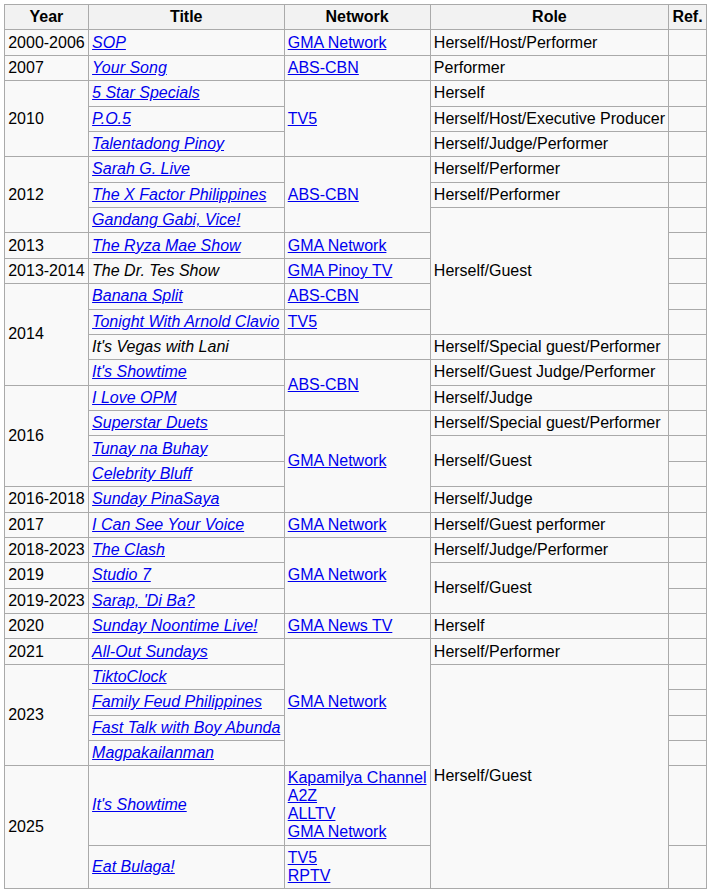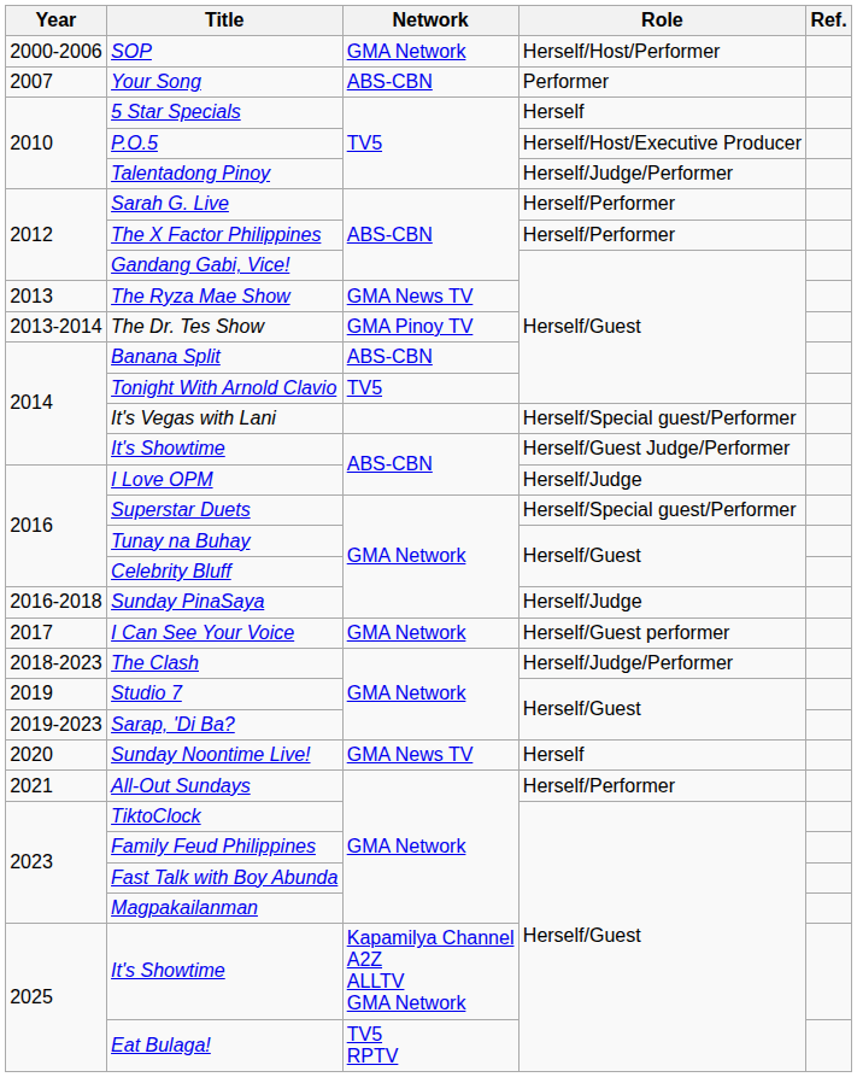The Ryza Mae Show | Network: GMA Network -> GMA News TV
